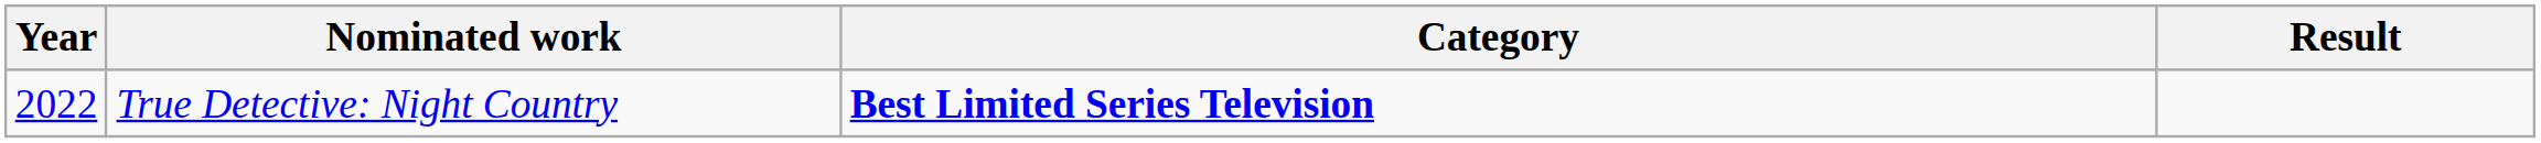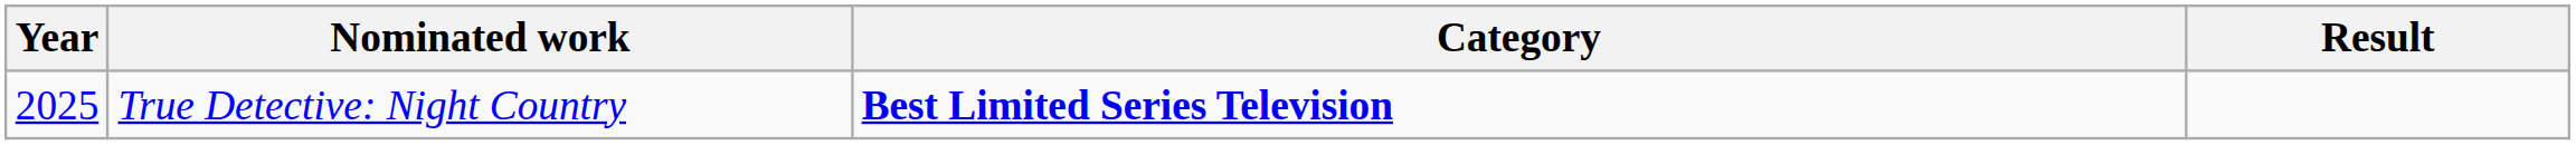True Detective: Night Country | Year: 2022 -> 2025
